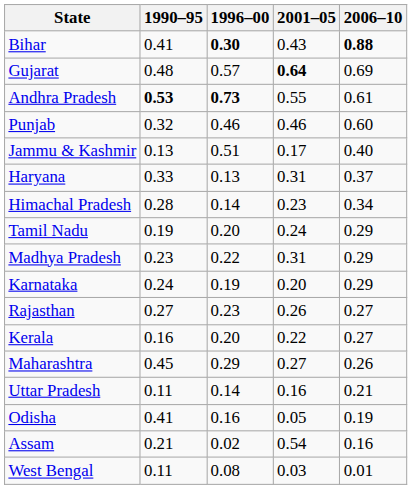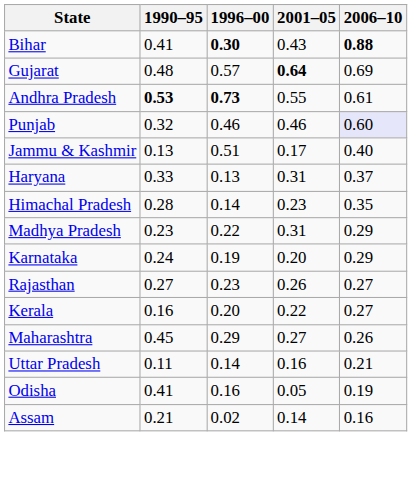Punjab | 2006–10: no background -> lavender background
Himachal Pradesh | 2006–10: 0.34 -> 0.35
- row: Tamil Nadu | 0.19 | 0.20 | 0.24 | 0.29
Assam | 2001–05: 0.54 -> 0.14
- row: West Bengal | 0.11 | 0.08 | 0.03 | 0.01
